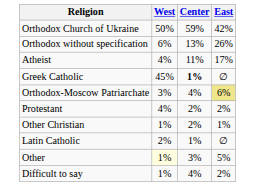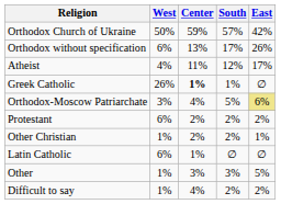+ column: South | 57% | 17% | 12% | 1% | 5% | 2% | 2% | ∅ | 3% | 2%
Greek Catholic | West: 45% -> 26%
Protestant | West: 4% -> 6%
Latin Catholic | West: 2% -> 6%
Other | West: lightyellow background -> no background
